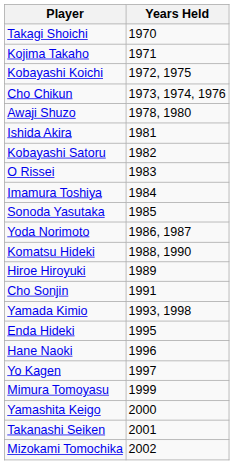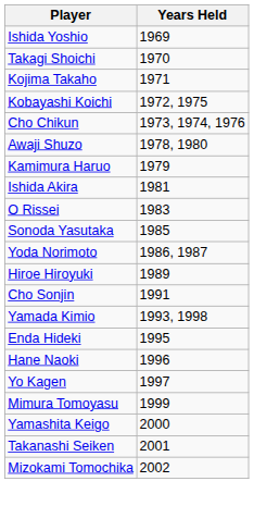+ row: Ishida Yoshio | 1969
+ row: Kamimura Haruo | 1979
- row: Kobayashi Satoru | 1982
- row: Imamura Toshiya | 1984
- row: Komatsu Hideki | 1988, 1990
